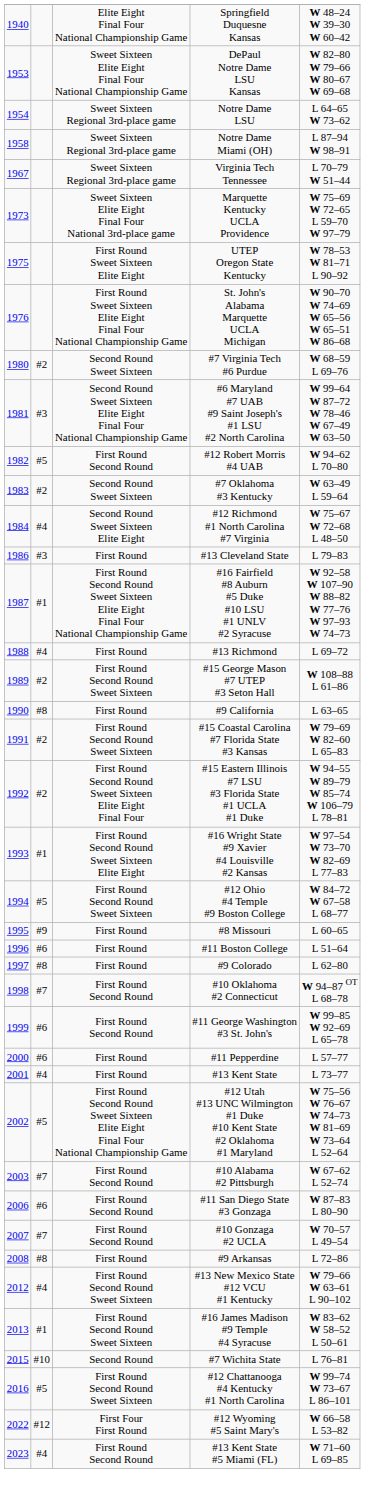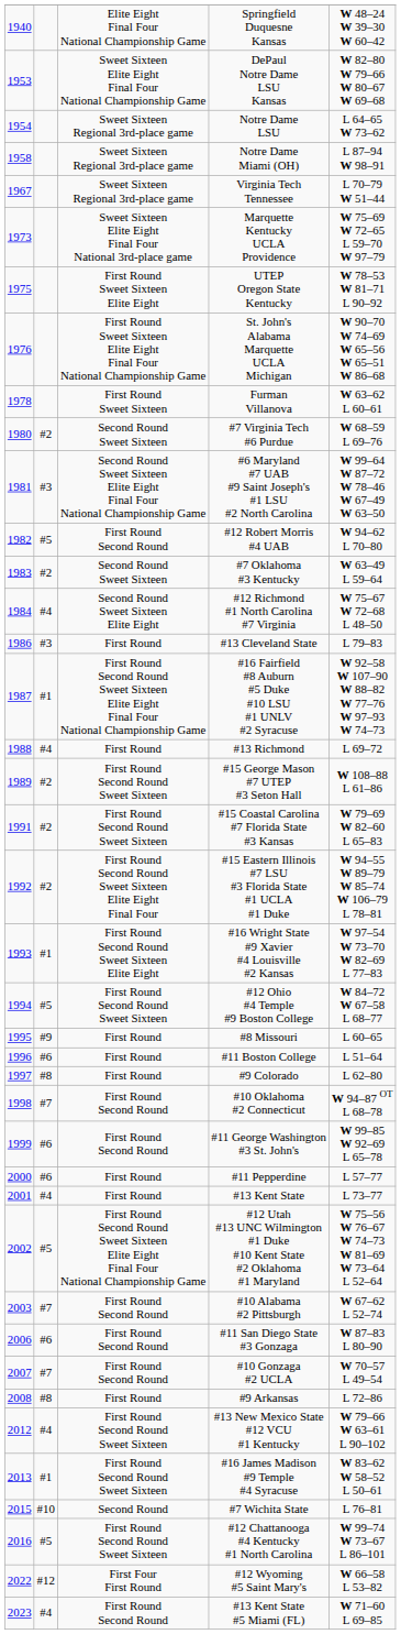+ row: 1978 | First Round Sweet Sixteen | Furman Villanova | W 63–62 L 60–61
- row: 1990 | #8 | First Round | #9 California | L 63–65
